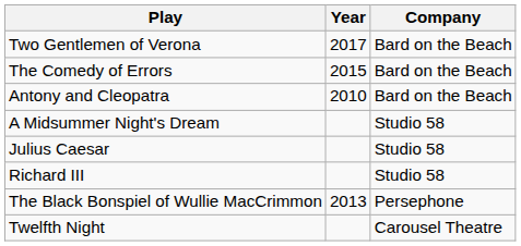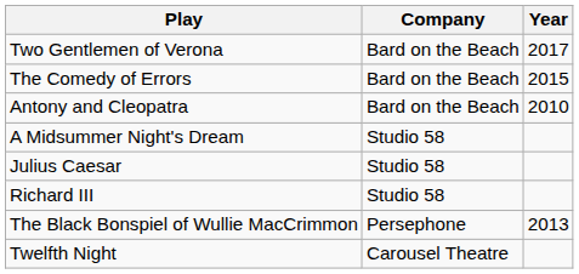columns swapped: Company <-> Year
